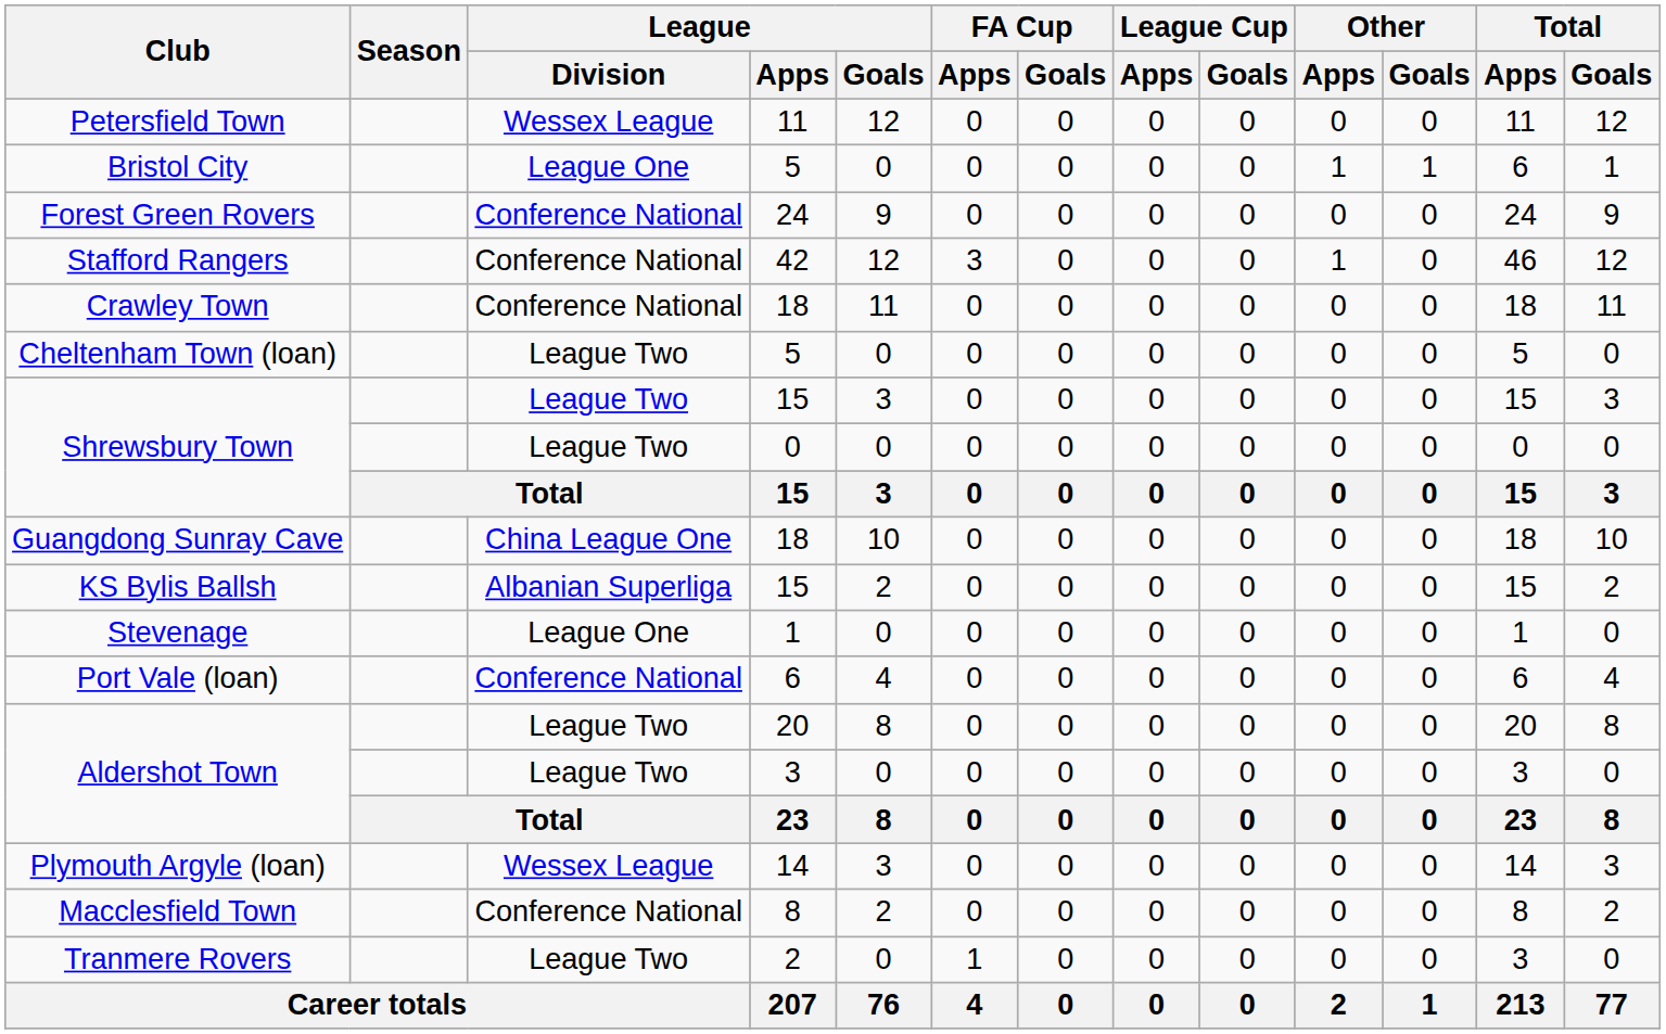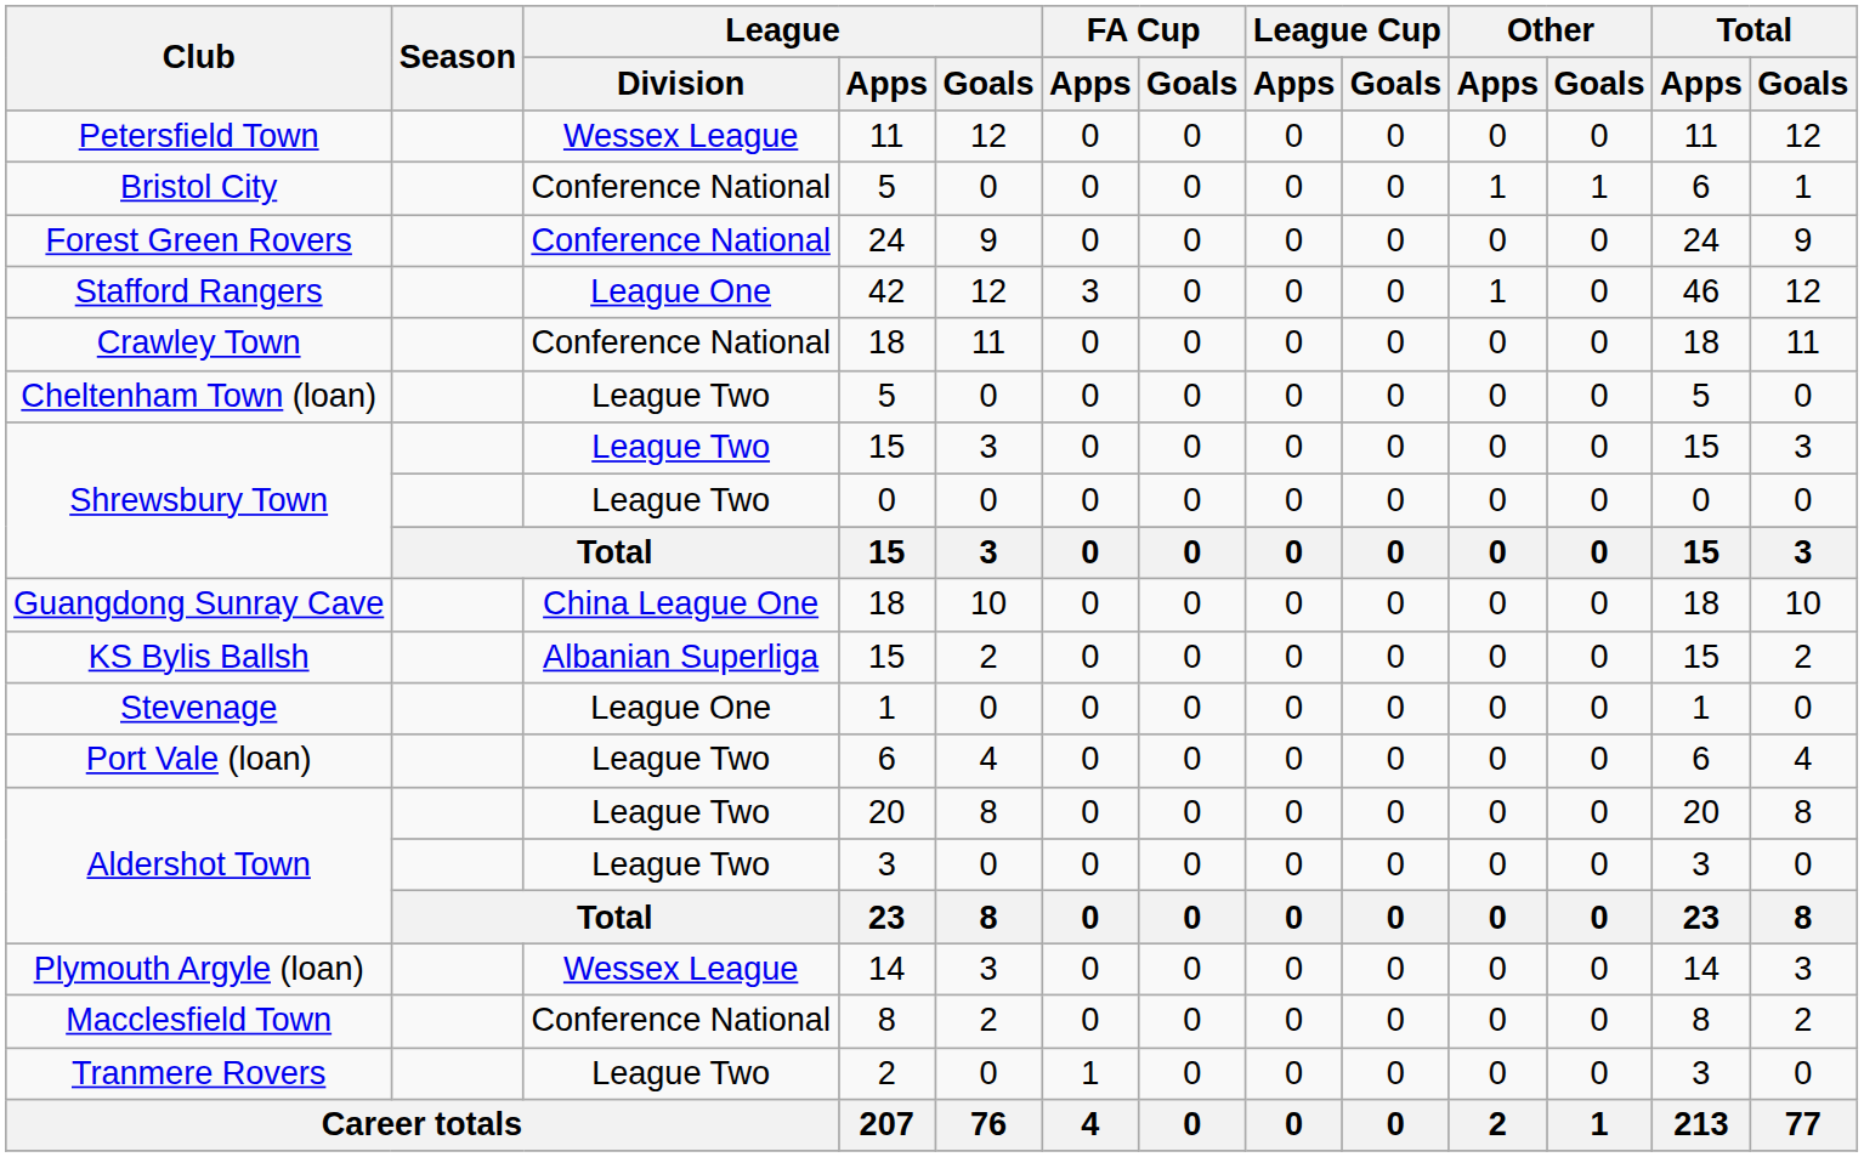Bristol City | League / Division: League One -> Conference National
Stafford Rangers | League / Division: Conference National -> League One
Port Vale (loan) | League / Division: Conference National -> League Two
